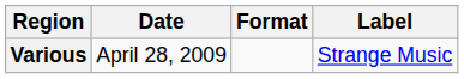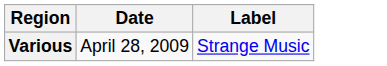- column: Format
